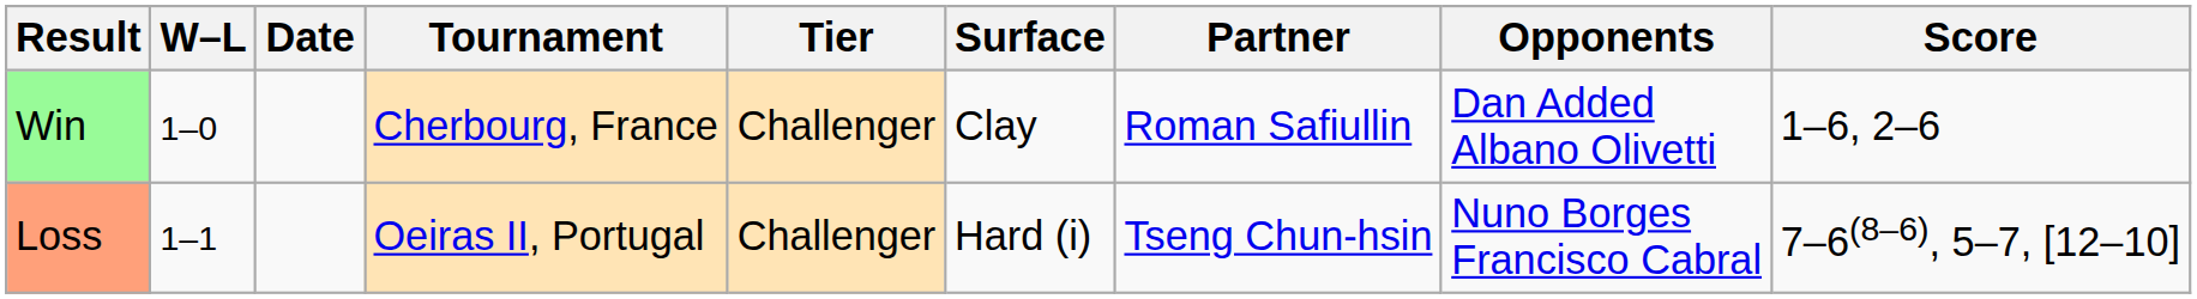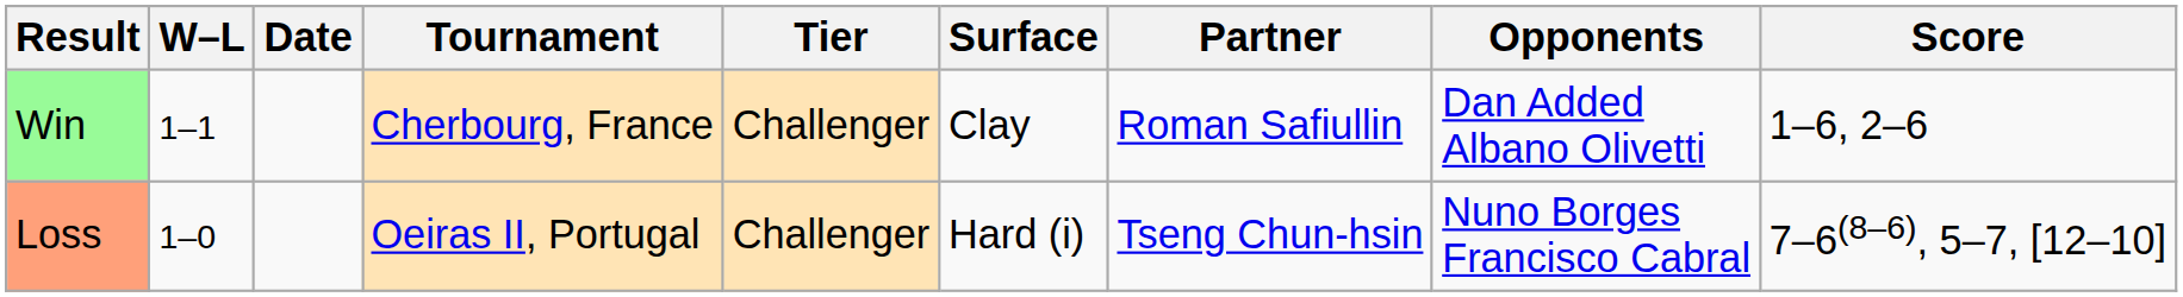Win | W–L: 1–0 -> 1–1
Loss | W–L: 1–1 -> 1–0
